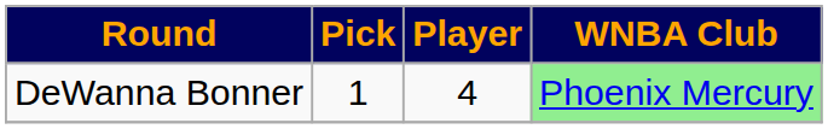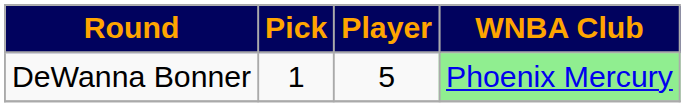DeWanna Bonner | Player: 4 -> 5
